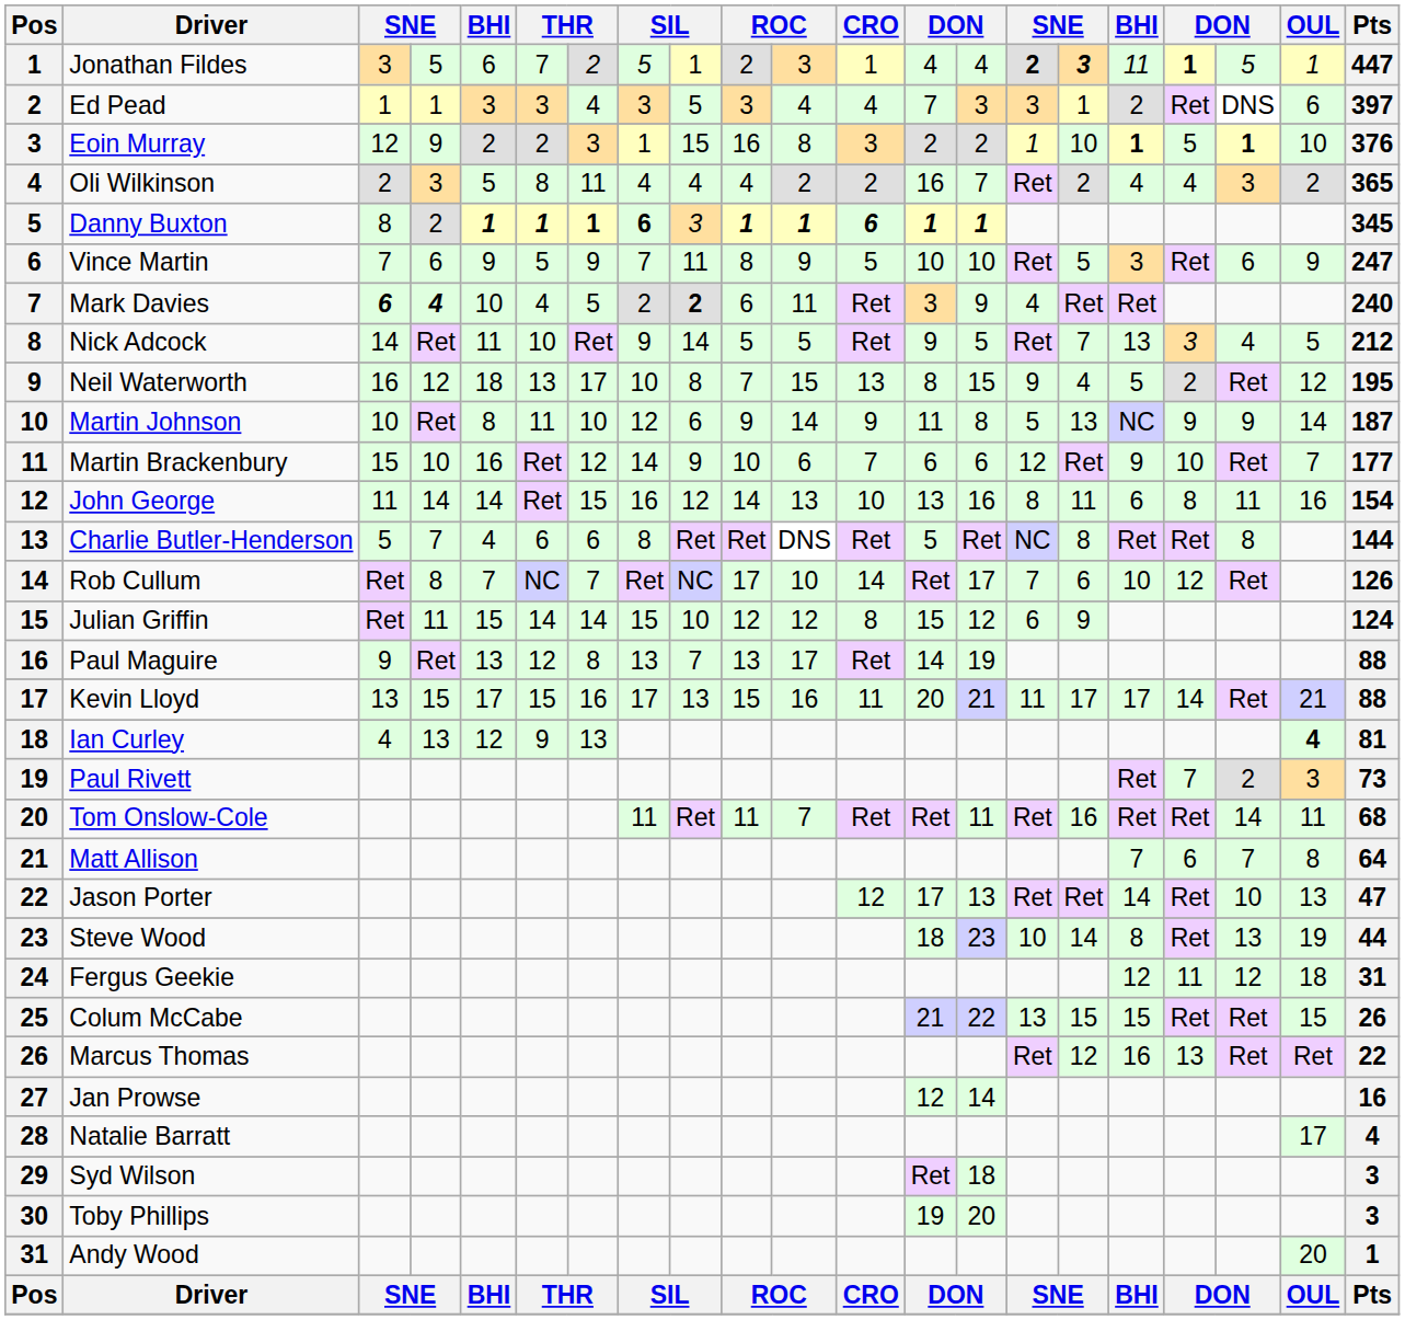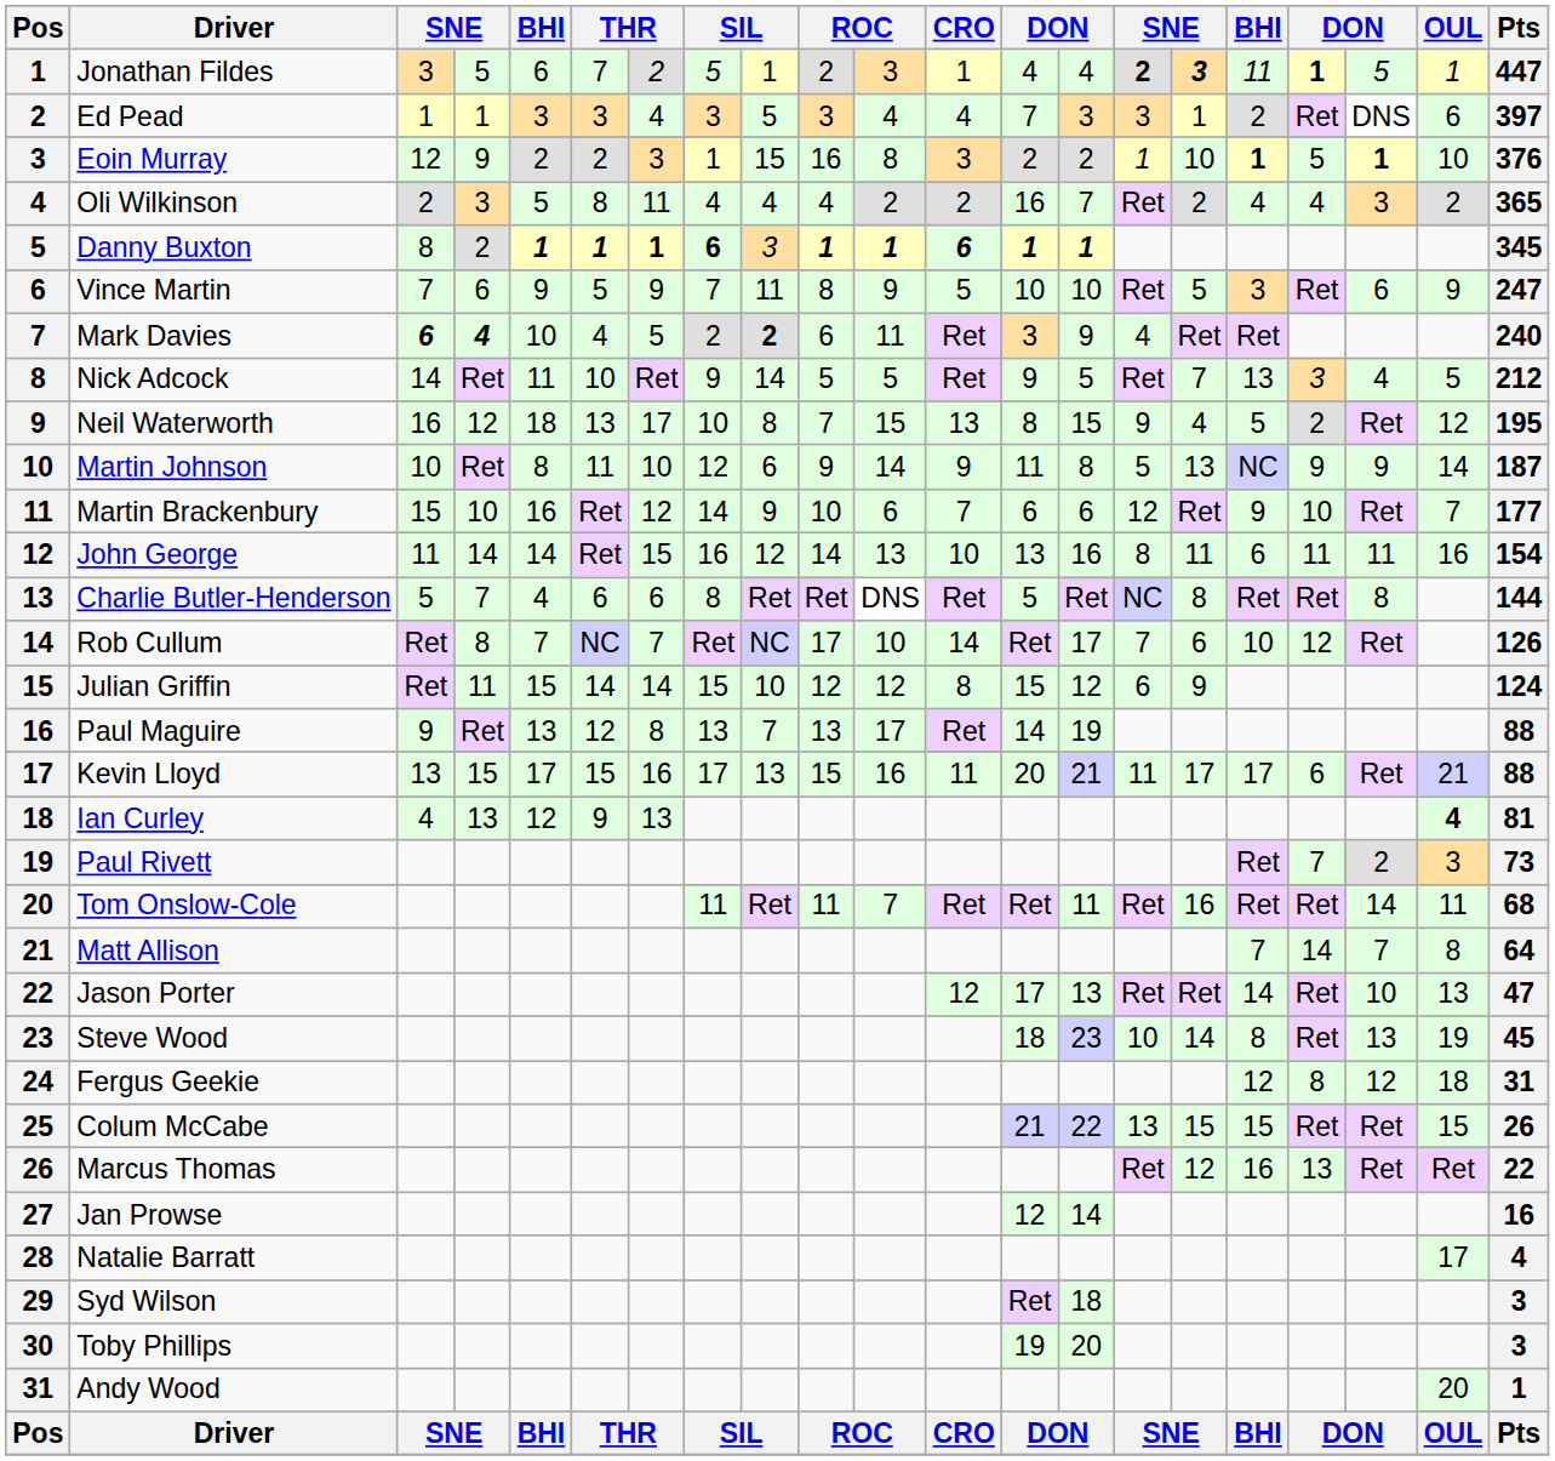John George | column 18: 8 -> 11
Kevin Lloyd | column 18: 14 -> 6
Matt Allison | column 18: 6 -> 14
Steve Wood | Pts: 44 -> 45
Fergus Geekie | column 18: 11 -> 8
